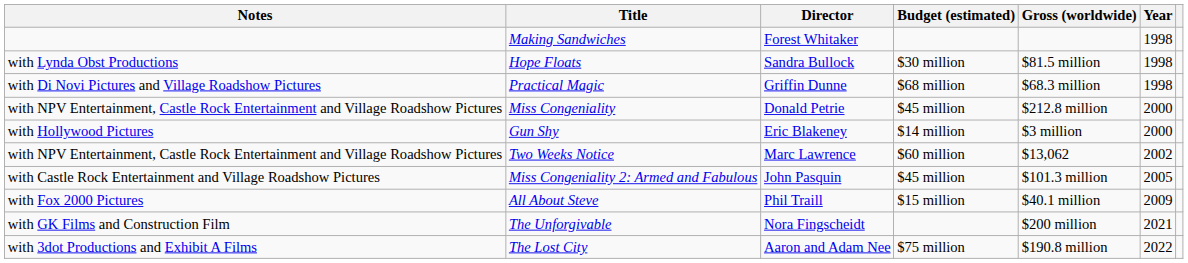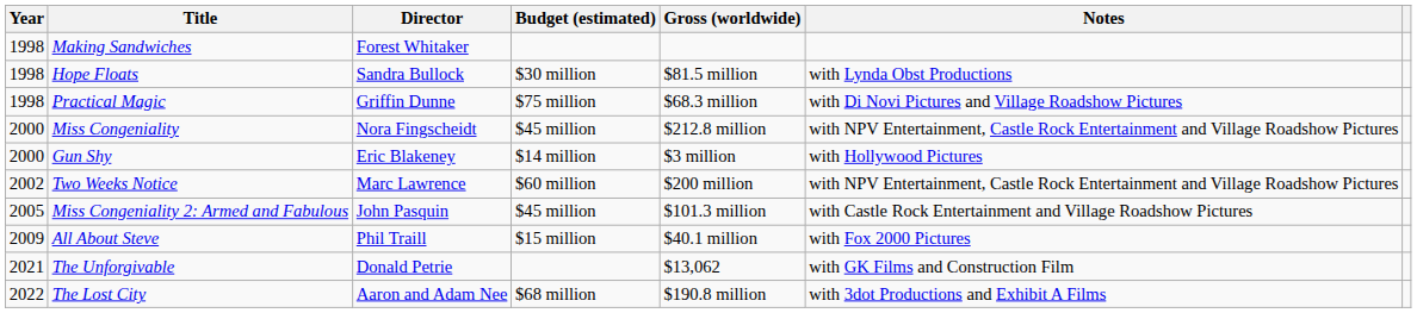columns swapped: Year <-> Notes
Practical Magic | Budget (estimated): $68 million -> $75 million
Miss Congeniality | Director: Donald Petrie -> Nora Fingscheidt
Two Weeks Notice | Gross (worldwide): $13,062 -> $200 million
The Unforgivable | Director: Nora Fingscheidt -> Donald Petrie
The Unforgivable | Gross (worldwide): $200 million -> $13,062
The Lost City | Budget (estimated): $75 million -> $68 million
